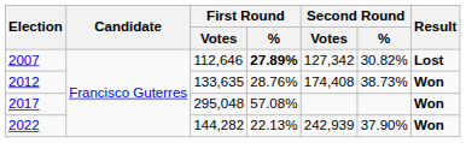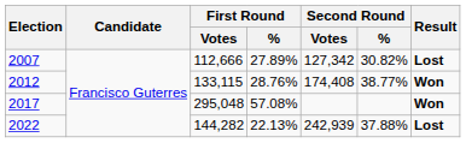2007 | First Round / Votes: 112,646 -> 112,666
2007 | First Round / %: bold -> normal
2012 | First Round / Votes: 133,635 -> 133,115
2012 | Second Round / %: 38.73% -> 38.77%
2022 | Second Round / %: 37.90% -> 37.88%
2022 | Result: Won -> Lost
